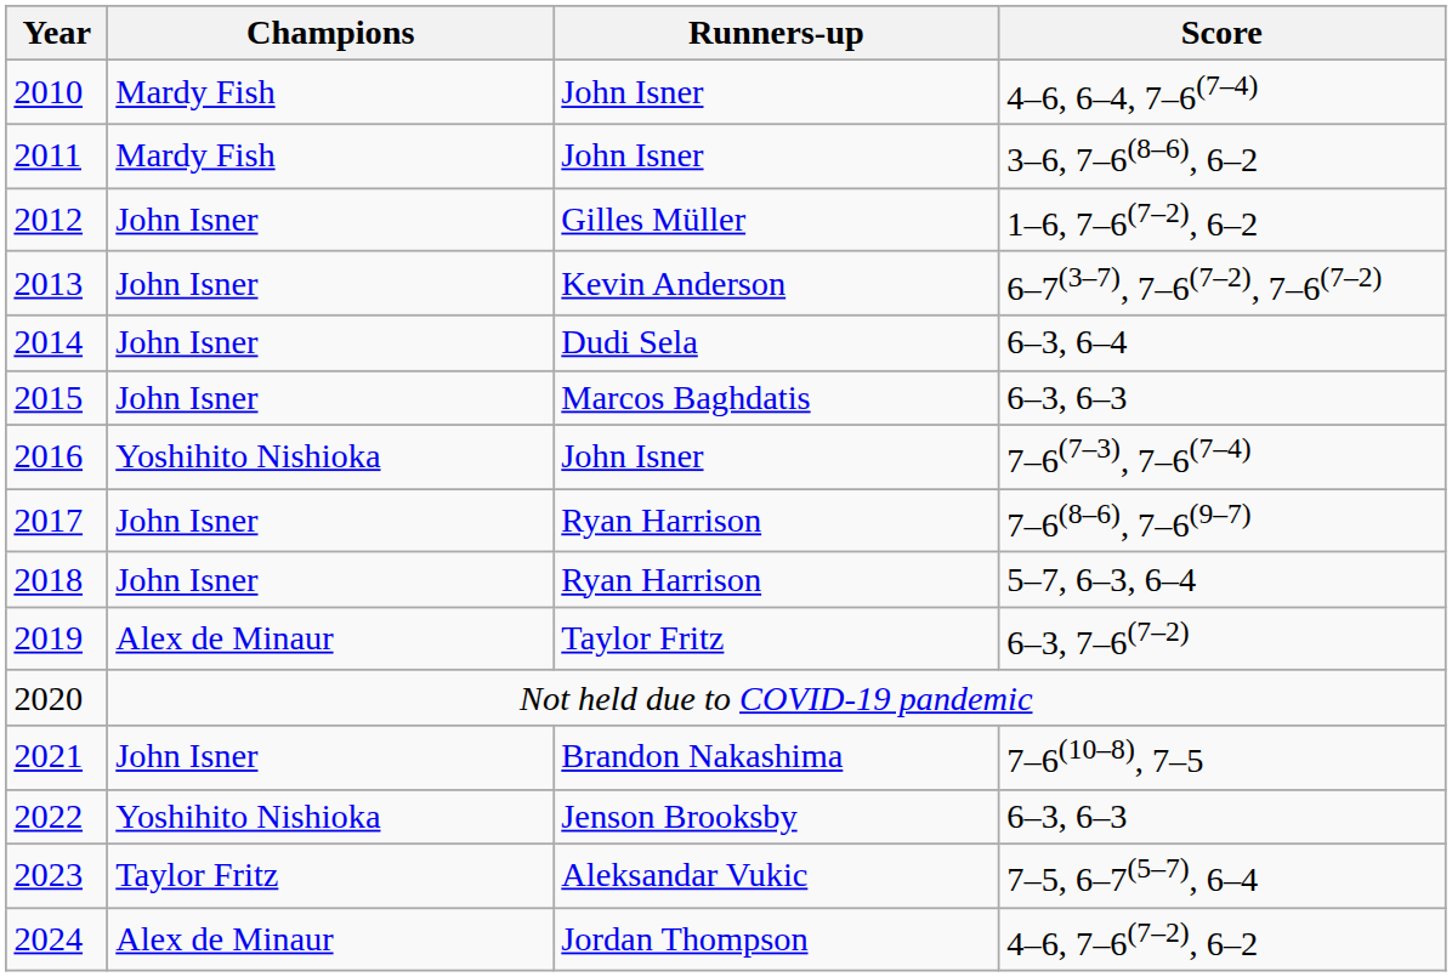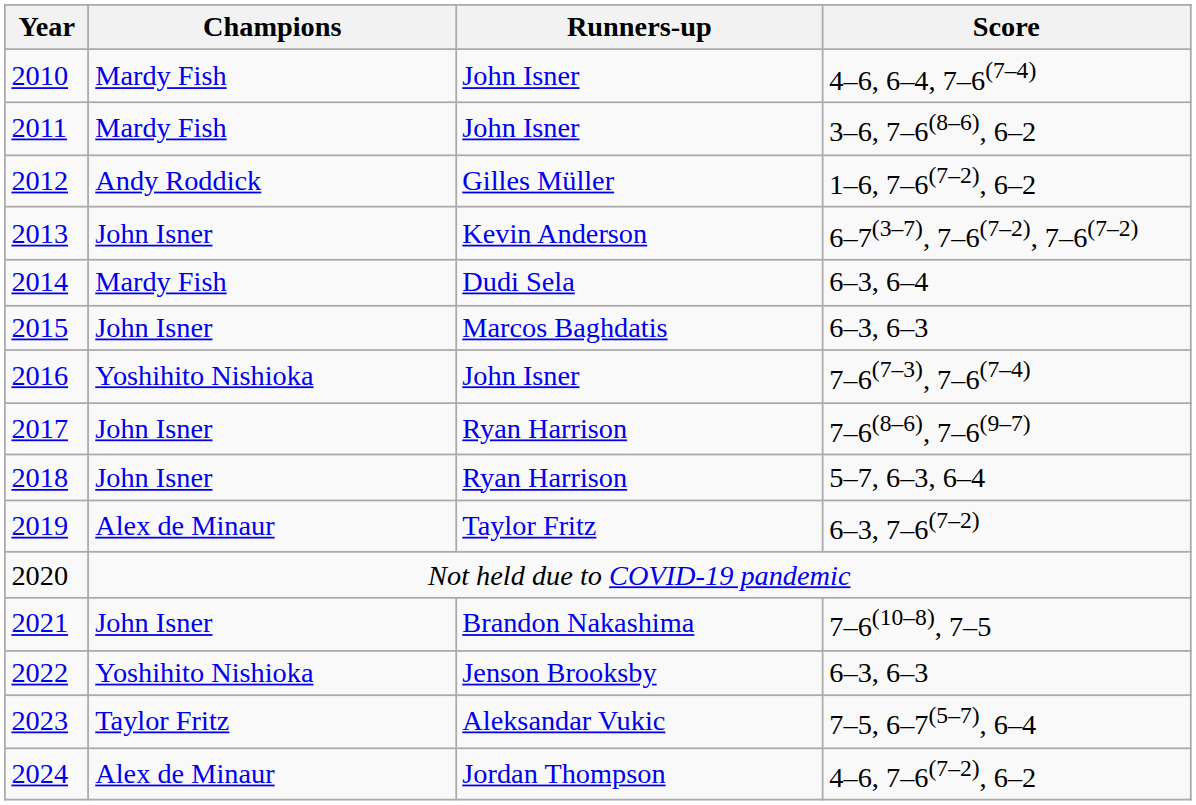2012 | Champions: John Isner -> Andy Roddick
2014 | Champions: John Isner -> Mardy Fish
